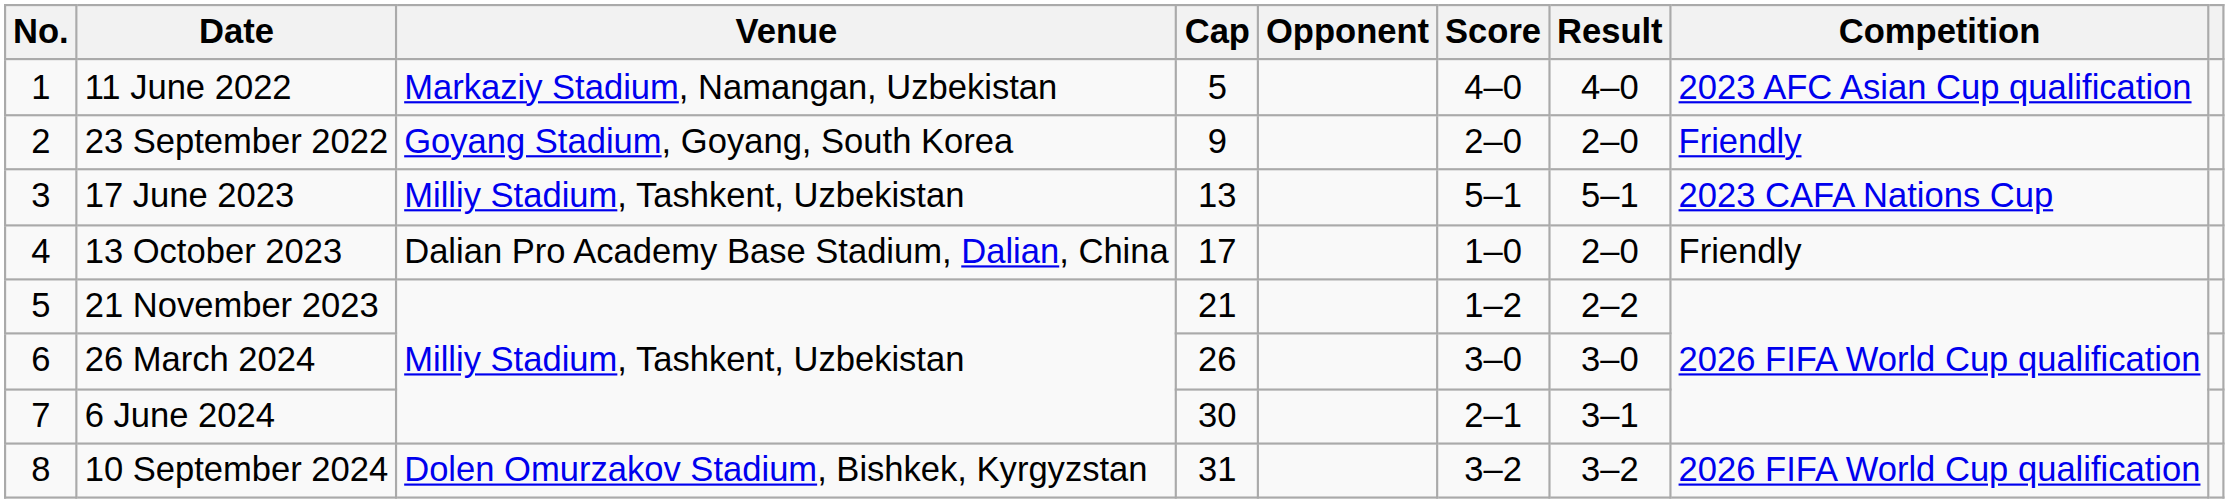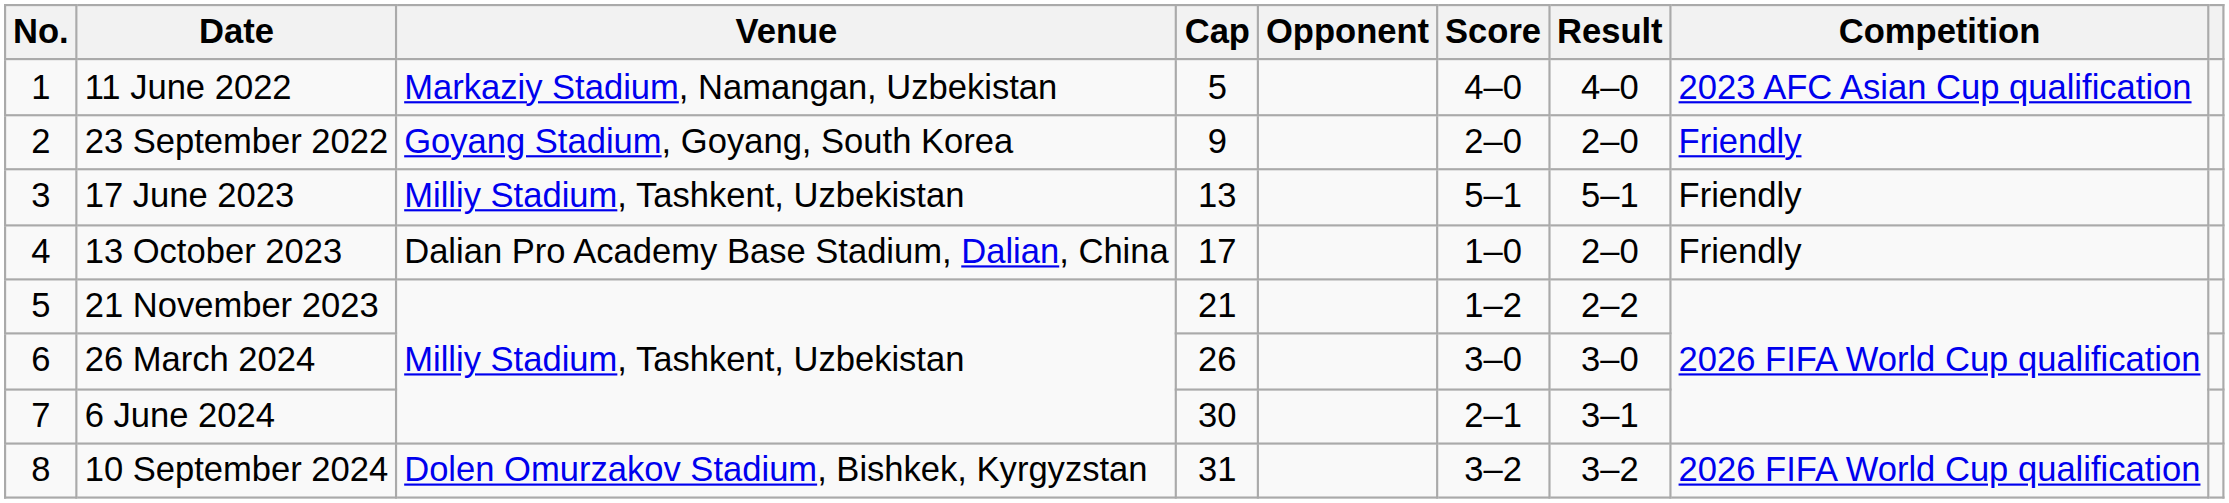17 June 2023 | Competition: 2023 CAFA Nations Cup -> Friendly
